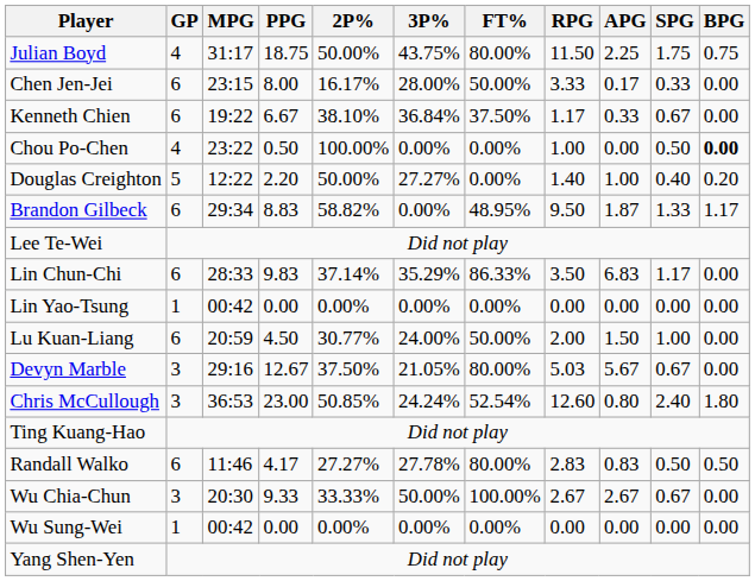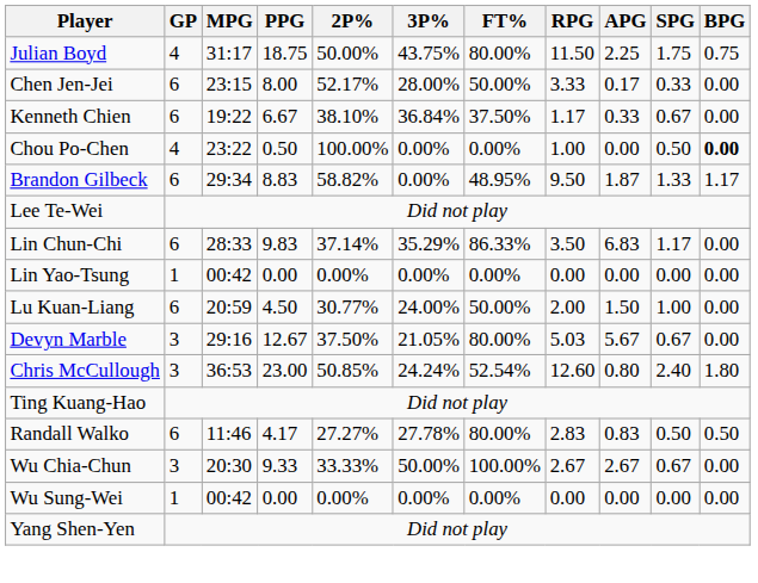Chen Jen-Jei | 2P%: 16.17% -> 52.17%
- row: Douglas Creighton | 5 | 12:22 | 2.20 | 50.00% | 27.27% | 0.00% | 1.40 | 1.00 | 0.40 | 0.20
